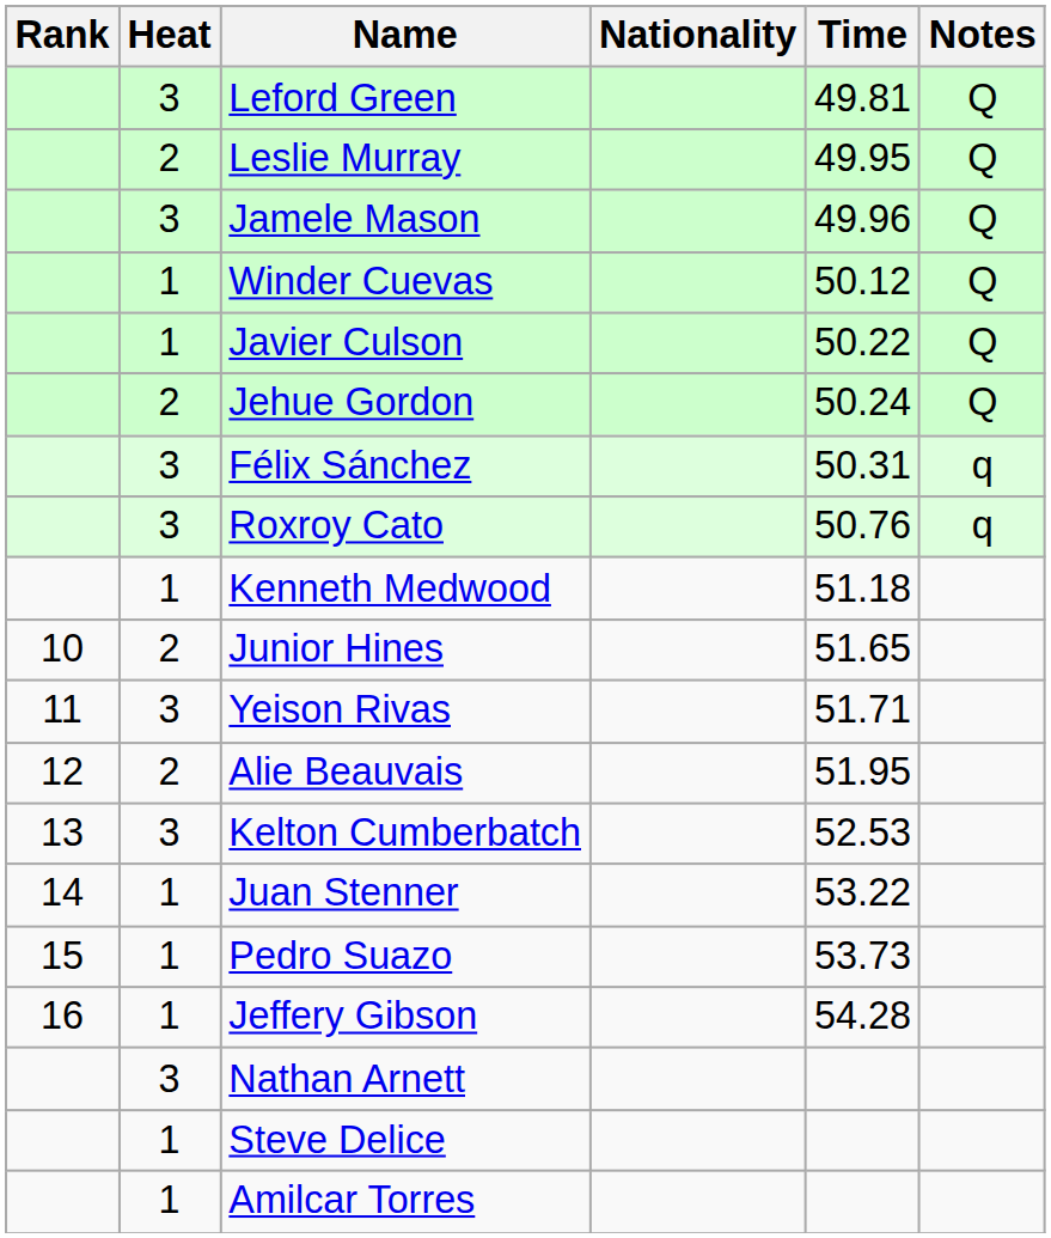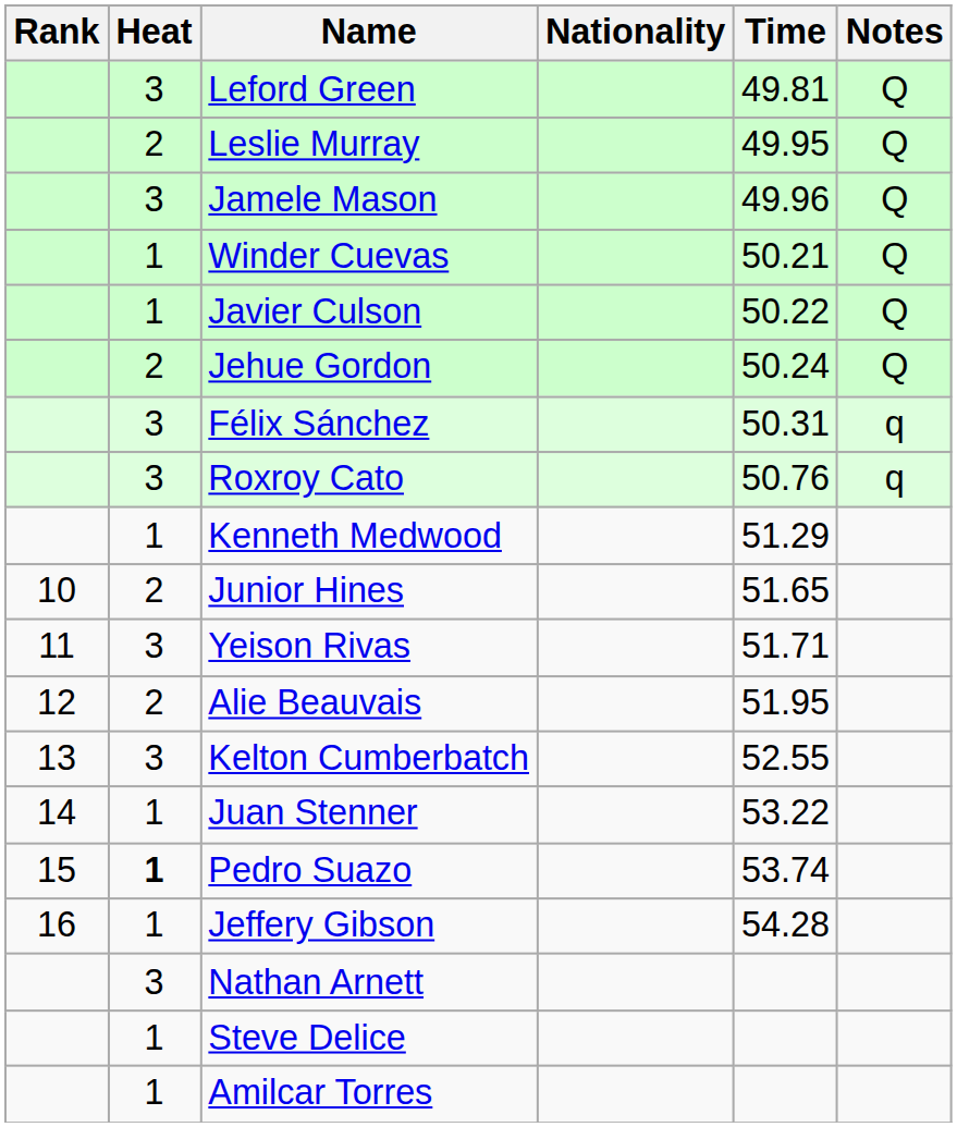Winder Cuevas | Time: 50.12 -> 50.21
Kenneth Medwood | Time: 51.18 -> 51.29
Kelton Cumberbatch | Time: 52.53 -> 52.55
Pedro Suazo | Heat: normal -> bold
Pedro Suazo | Time: 53.73 -> 53.74
